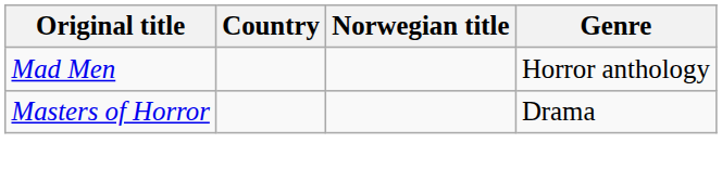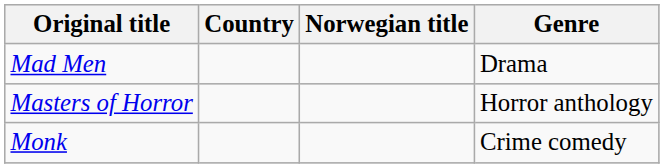Mad Men | Genre: Horror anthology -> Drama
Masters of Horror | Genre: Drama -> Horror anthology
+ row: Monk | Crime comedy
